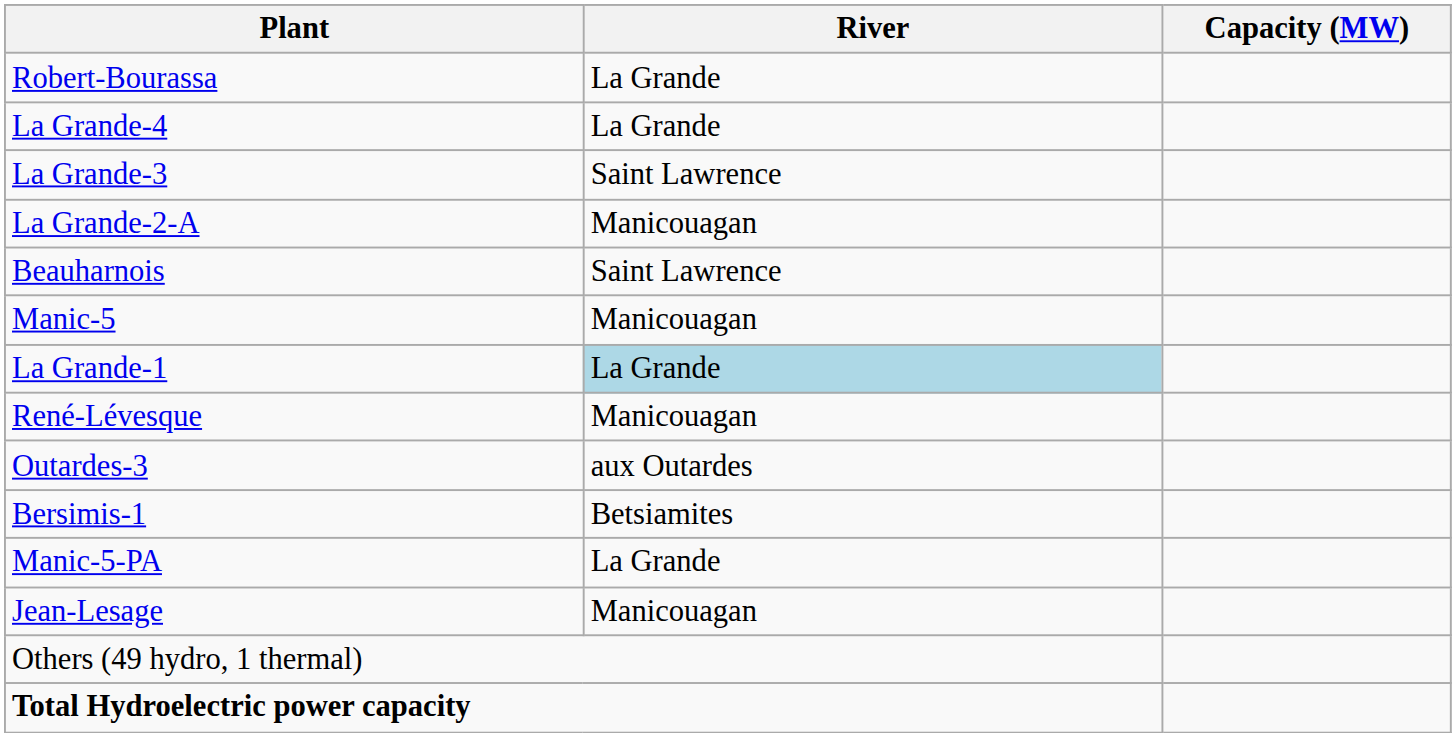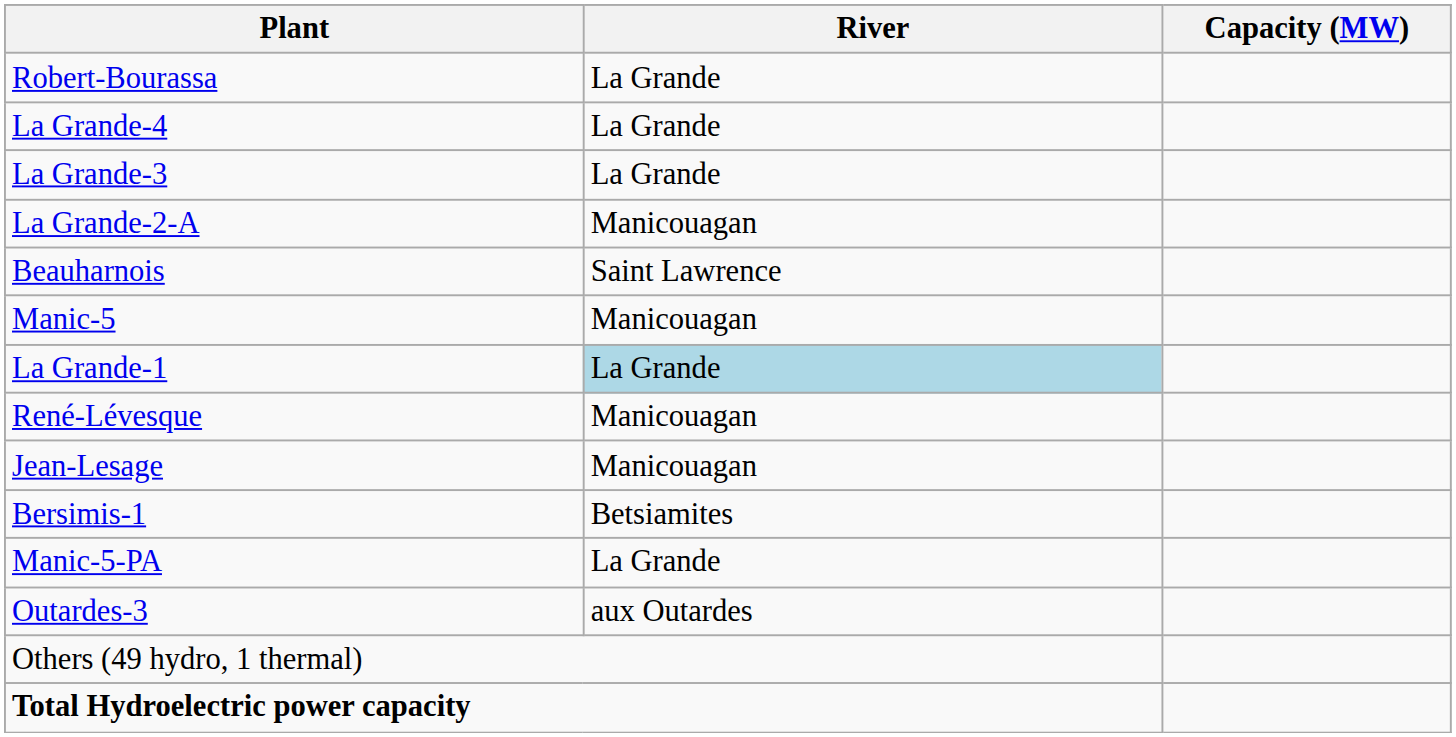La Grande-3 | River: Saint Lawrence -> La Grande
rows swapped: Jean-Lesage <-> Outardes-3
